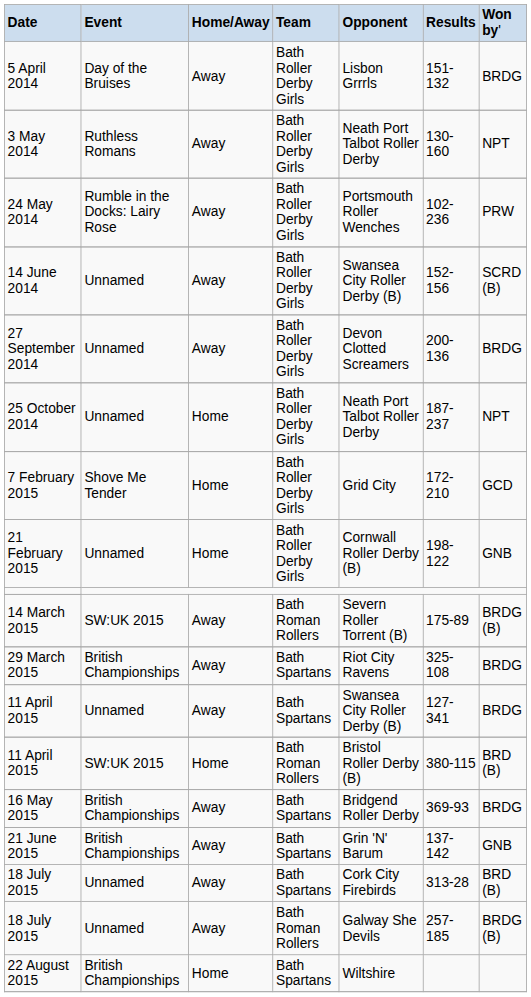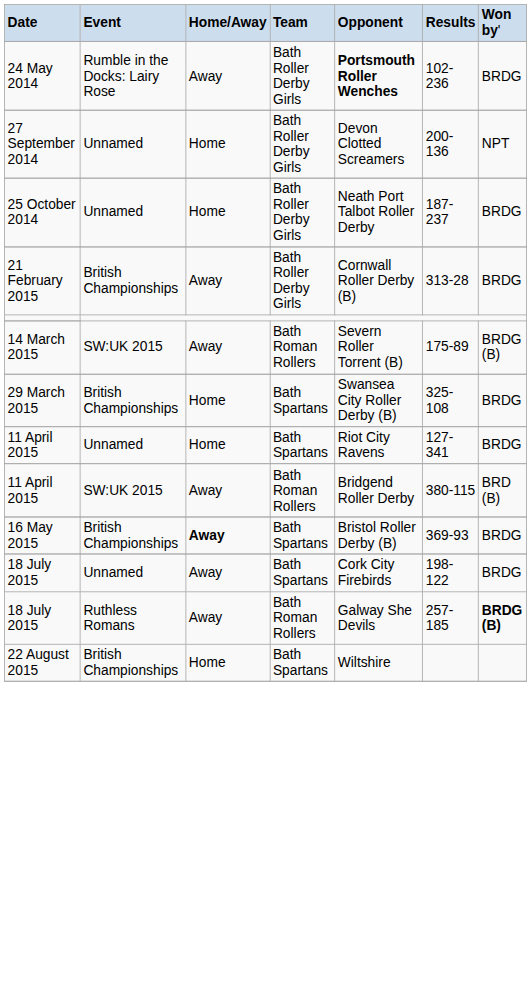- row: 5 April 2014 | Day of the Bruises | Away | Bath Roller Derby Girls | Lisbon Grrrls | 151-132 | BRDG
- row: 3 May 2014 | Ruthless Romans | Away | Bath Roller Derby Girls | Neath Port Talbot Roller Derby | 130-160 | NPT
24 May 2014 | column 5: normal -> bold
24 May 2014 | column 7: PRW -> BRDG
- row: 14 June 2014 | Unnamed | Away | Bath Roller Derby Girls | Swansea City Roller Derby (B) | 152-156 | SCRD (B)
27 September 2014 | column 3: Away -> Home
27 September 2014 | column 7: BRDG -> NPT
25 October 2014 | column 7: NPT -> BRDG
- row: 7 February 2015 | Shove Me Tender | Home | Bath Roller Derby Girls | Grid City | 172-210 | GCD
21 February 2015 | column 2: Unnamed -> British Championships
21 February 2015 | column 3: Home -> Away
21 February 2015 | column 6: 198-122 -> 313-28
21 February 2015 | column 7: GNB -> BRDG
29 March 2015 | column 3: Away -> Home
29 March 2015 | column 5: Riot City Ravens -> Swansea City Roller Derby (B)
11 April 2015 / Bath Spartans | column 3: Away -> Home
11 April 2015 / Bath Spartans | column 5: Swansea City Roller Derby (B) -> Riot City Ravens
11 April 2015 / Bath Roman Rollers | column 3: Home -> Away
11 April 2015 / Bath Roman Rollers | column 5: Bristol Roller Derby (B) -> Bridgend Roller Derby
16 May 2015 | column 3: normal -> bold
16 May 2015 | column 5: Bridgend Roller Derby -> Bristol Roller Derby (B)
- row: 21 June 2015 | British Championships | Away | Bath Spartans | Grin 'N' Barum | 137-142 | GNB
18 July 2015 / Bath Spartans | column 6: 313-28 -> 198-122
18 July 2015 / Bath Spartans | column 7: BRD (B) -> BRDG
18 July 2015 / Bath Roman Rollers | column 2: Unnamed -> Ruthless Romans
18 July 2015 / Bath Roman Rollers | column 7: normal -> bold
